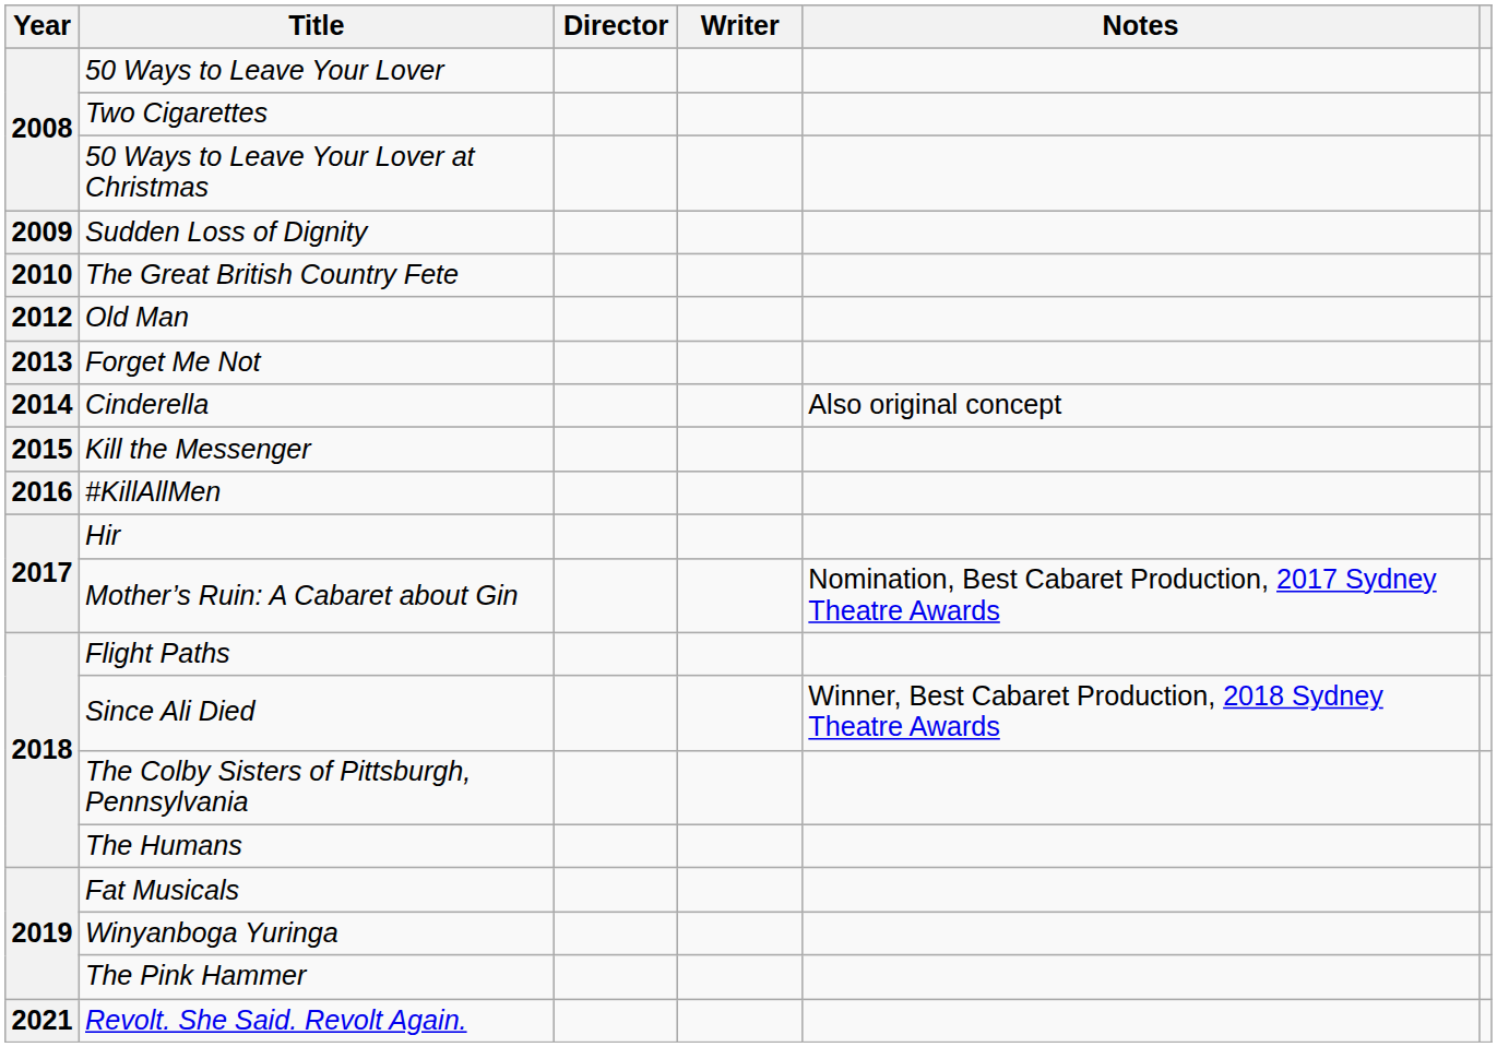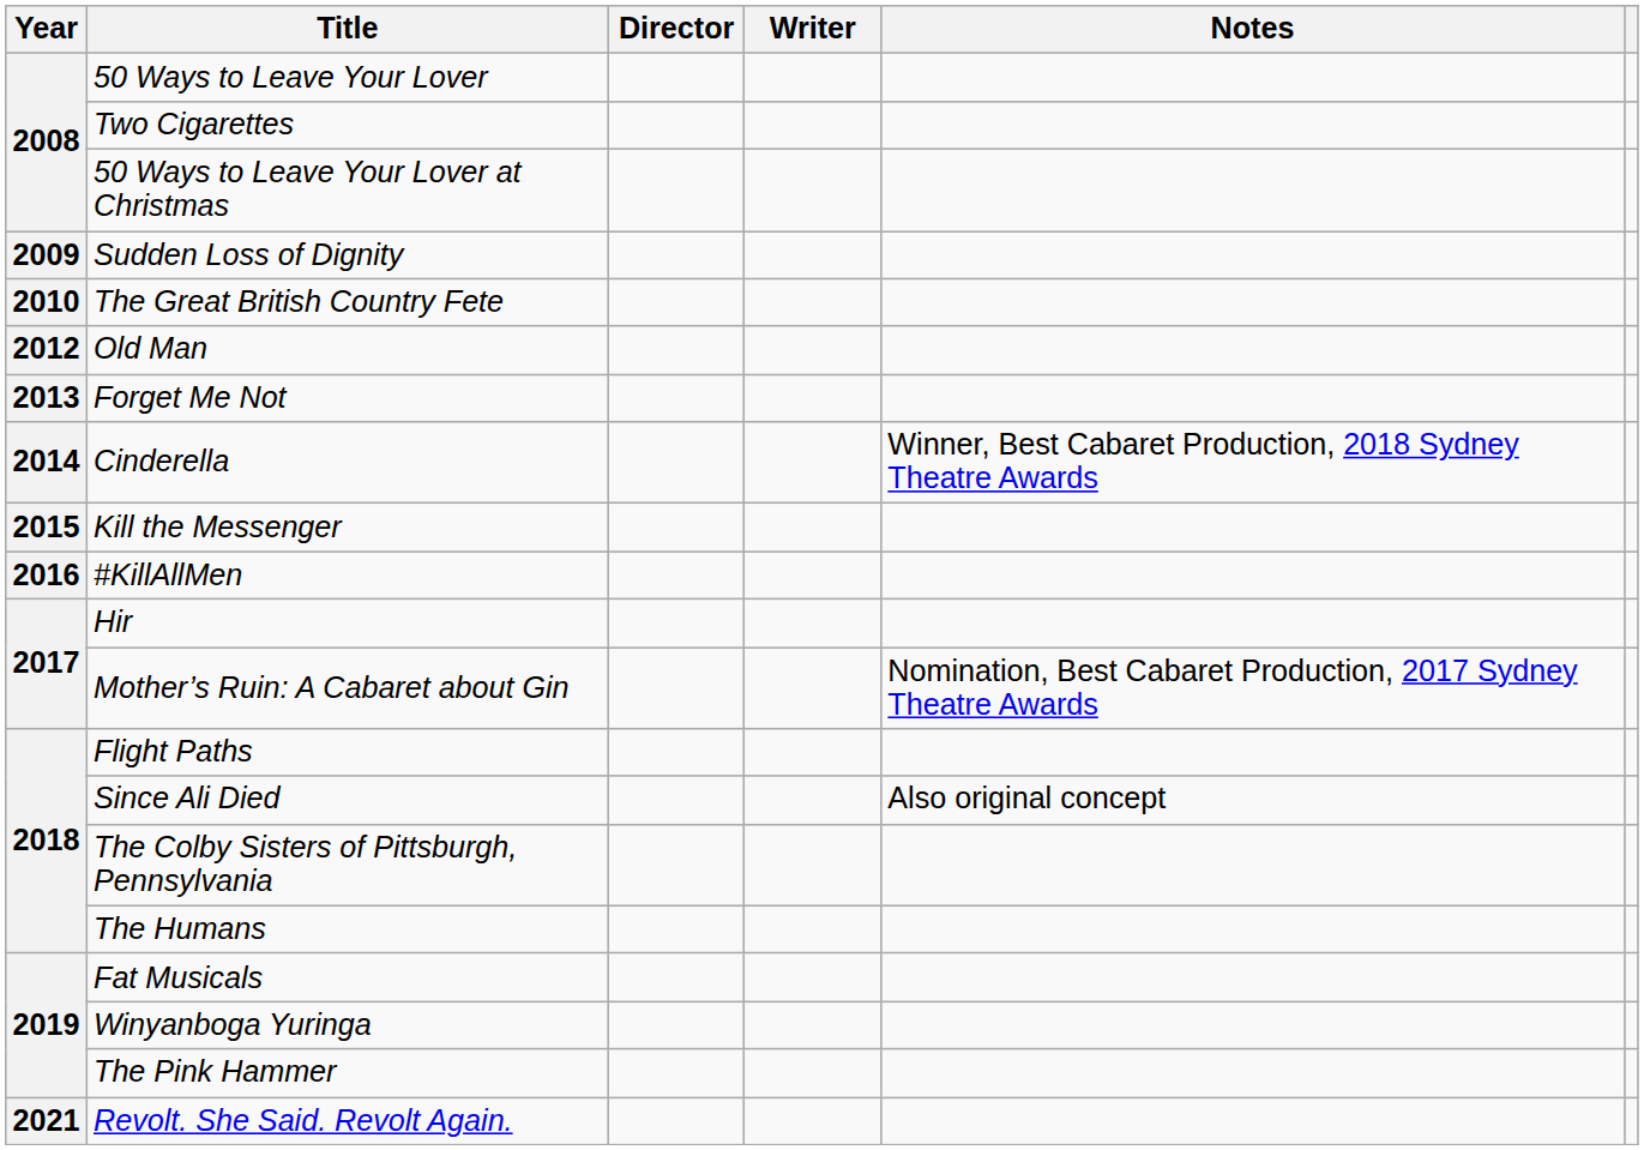Cinderella | Notes: Also original concept -> Winner, Best Cabaret Production, 2018 Sydney Theatre Awards
Since Ali Died | Notes: Winner, Best Cabaret Production, 2018 Sydney Theatre Awards -> Also original concept
